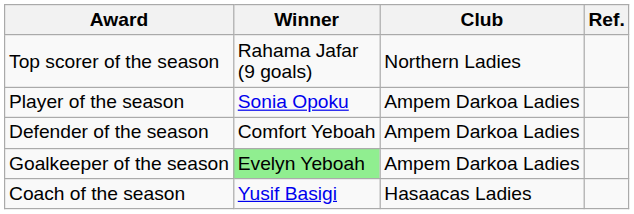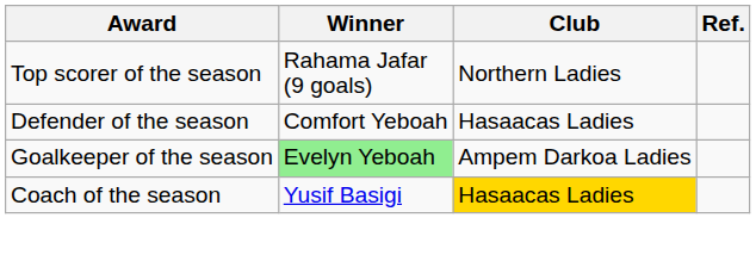- row: Player of the season | Sonia Opoku | Ampem Darkoa Ladies
Defender of the season | Club: Ampem Darkoa Ladies -> Hasaacas Ladies
Coach of the season | Club: no background -> gold background
